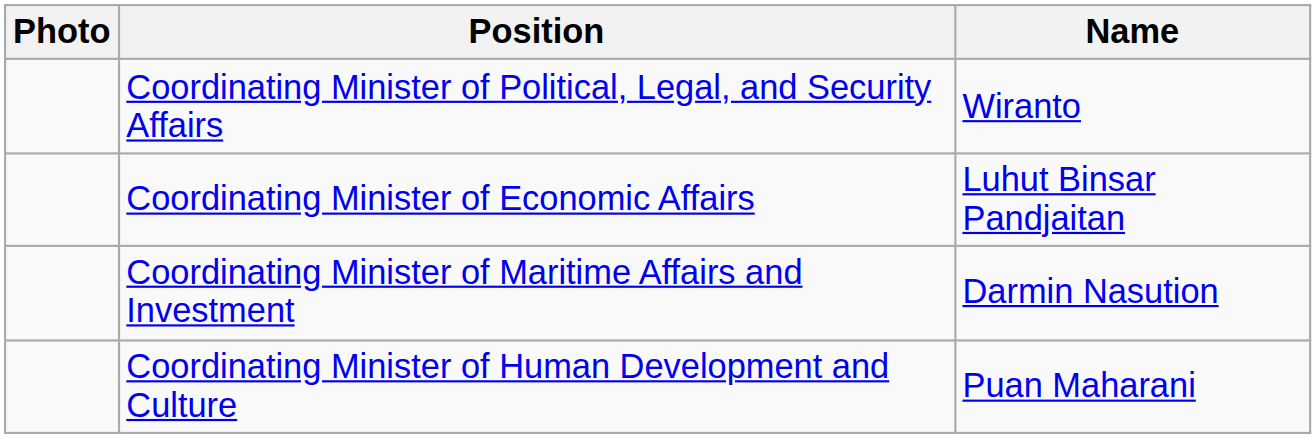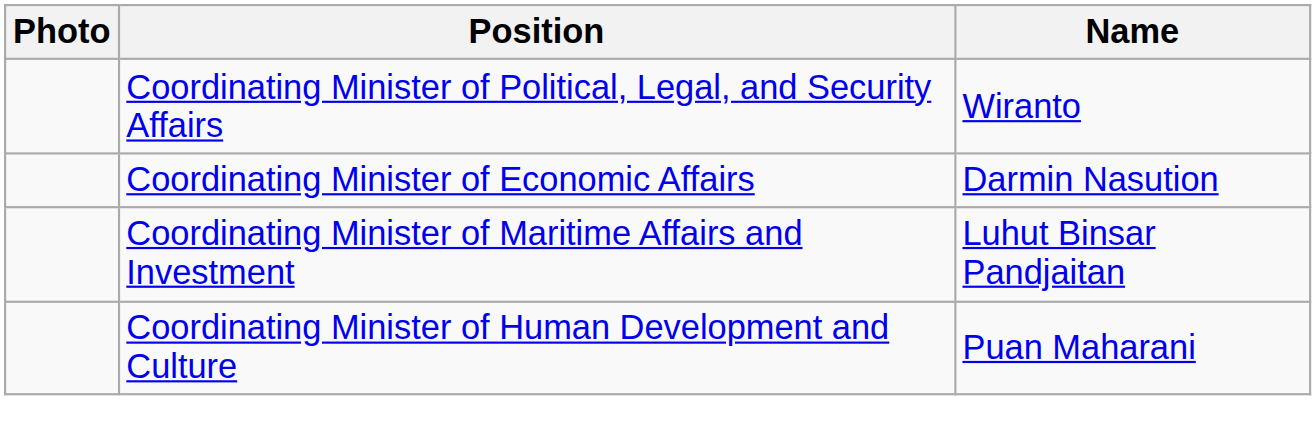Coordinating Minister of Economic Affairs | Name: Luhut Binsar Pandjaitan -> Darmin Nasution
Coordinating Minister of Maritime Affairs and Investment | Name: Darmin Nasution -> Luhut Binsar Pandjaitan
